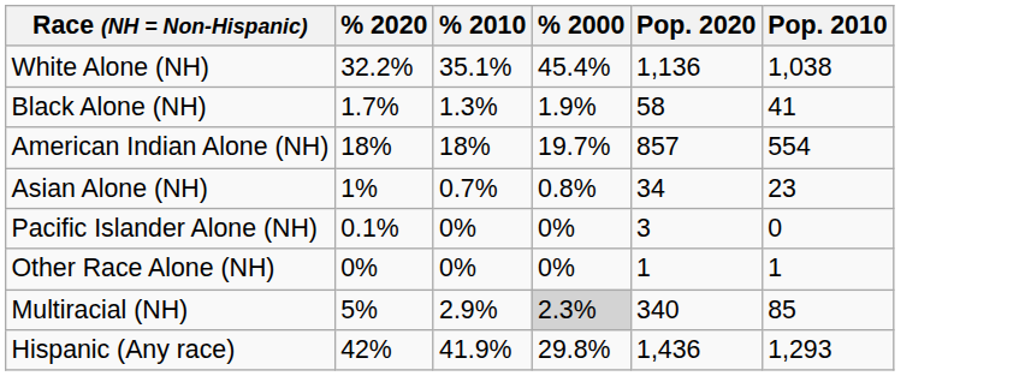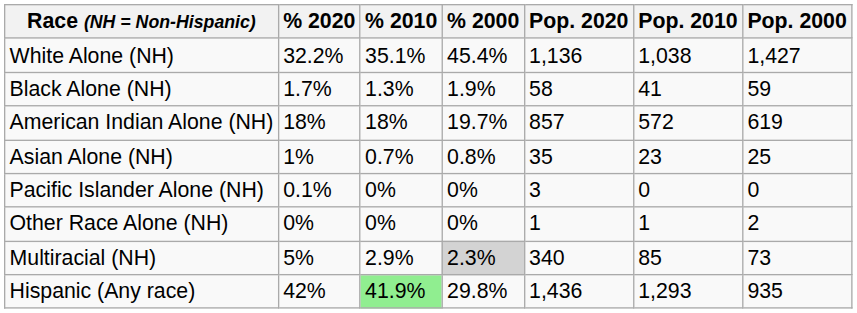+ column: Pop. 2000 | 1,427 | 59 | 619 | 25 | 0 | 2 | 73 | 935
American Indian Alone (NH) | Pop. 2010: 554 -> 572
Asian Alone (NH) | Pop. 2020: 34 -> 35
Hispanic (Any race) | % 2010: no background -> lightgreen background
